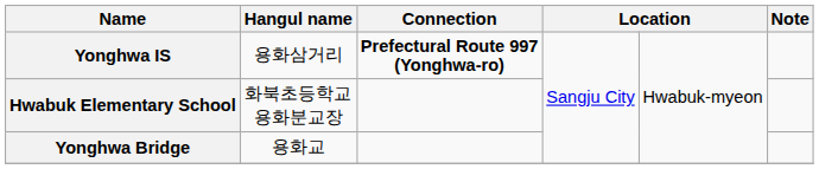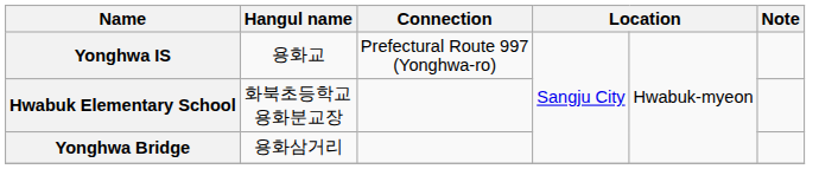Yonghwa IS | Hangul name: 용화삼거리 -> 용화교
Yonghwa IS | Connection: bold -> normal
Yonghwa Bridge | Hangul name: 용화교 -> 용화삼거리
